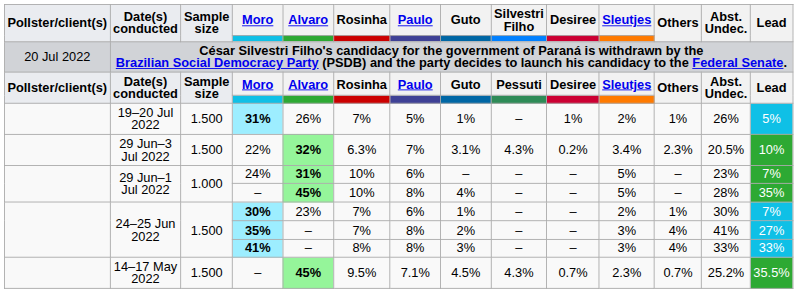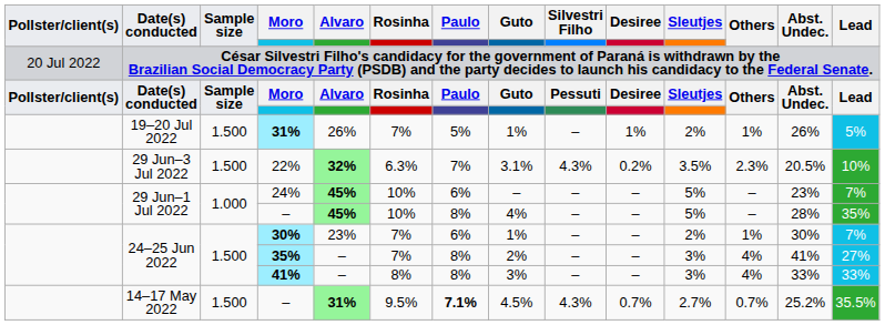22% | Sleutjes: 3.4% -> 3.5%
24% | Alvaro: 31% -> 45%
14–17 May 2022 / – | Alvaro: 45% -> 31%
14–17 May 2022 / – | Paulo: normal -> bold
14–17 May 2022 / – | Sleutjes: 2.3% -> 2.7%
